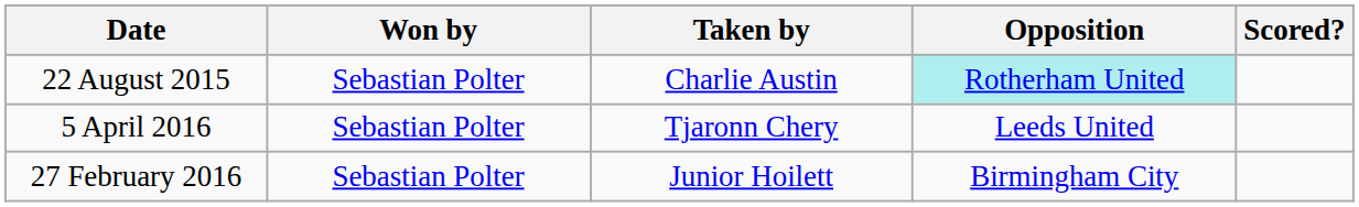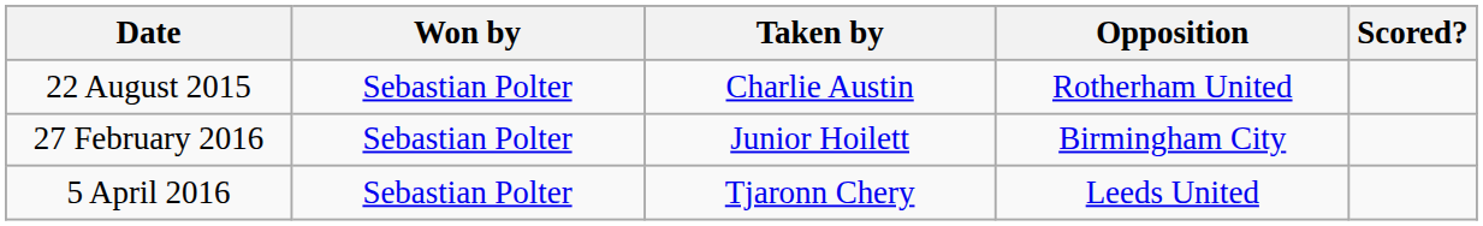22 August 2015 | Opposition: paleturquoise background -> no background
rows swapped: 27 February 2016 <-> 5 April 2016
